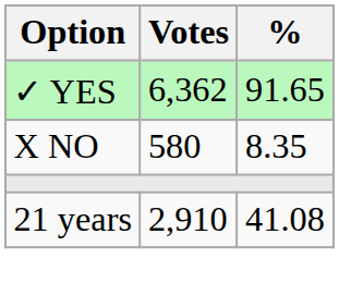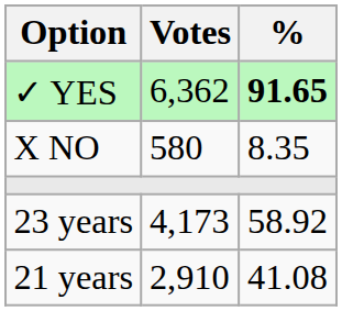✓ YES | %: normal -> bold
+ row: 23 years | 4,173 | 58.92
